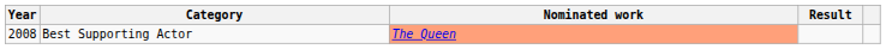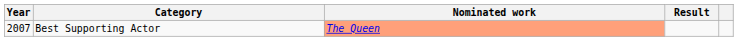Best Supporting Actor | Year: 2008 -> 2007
